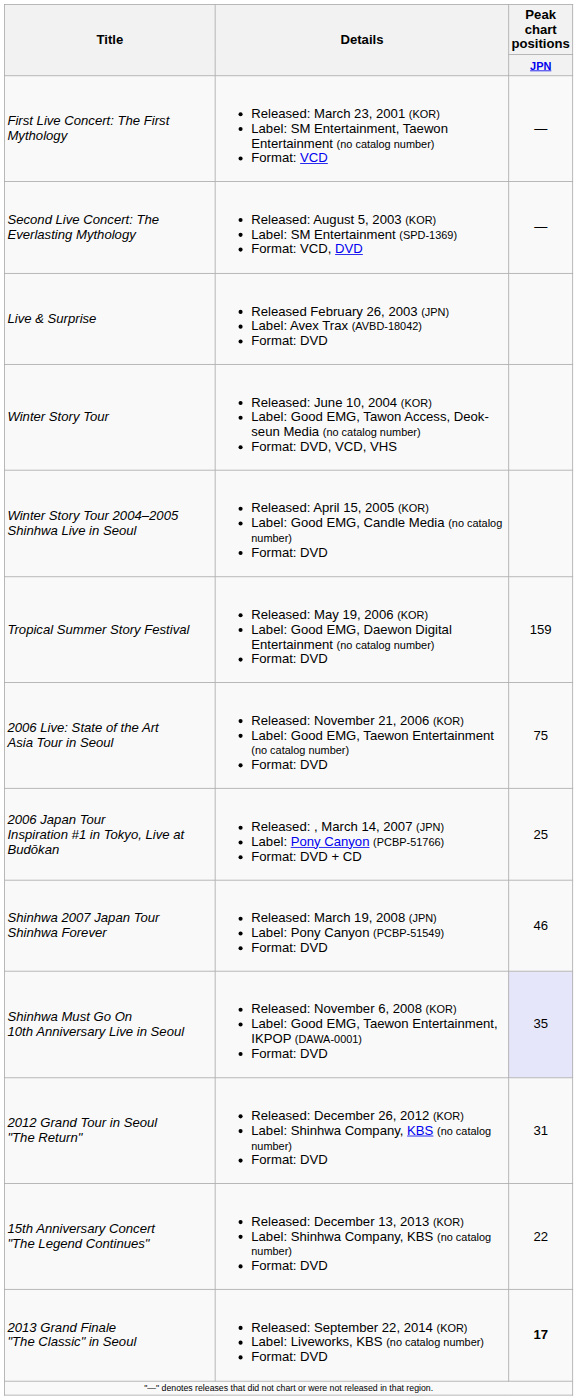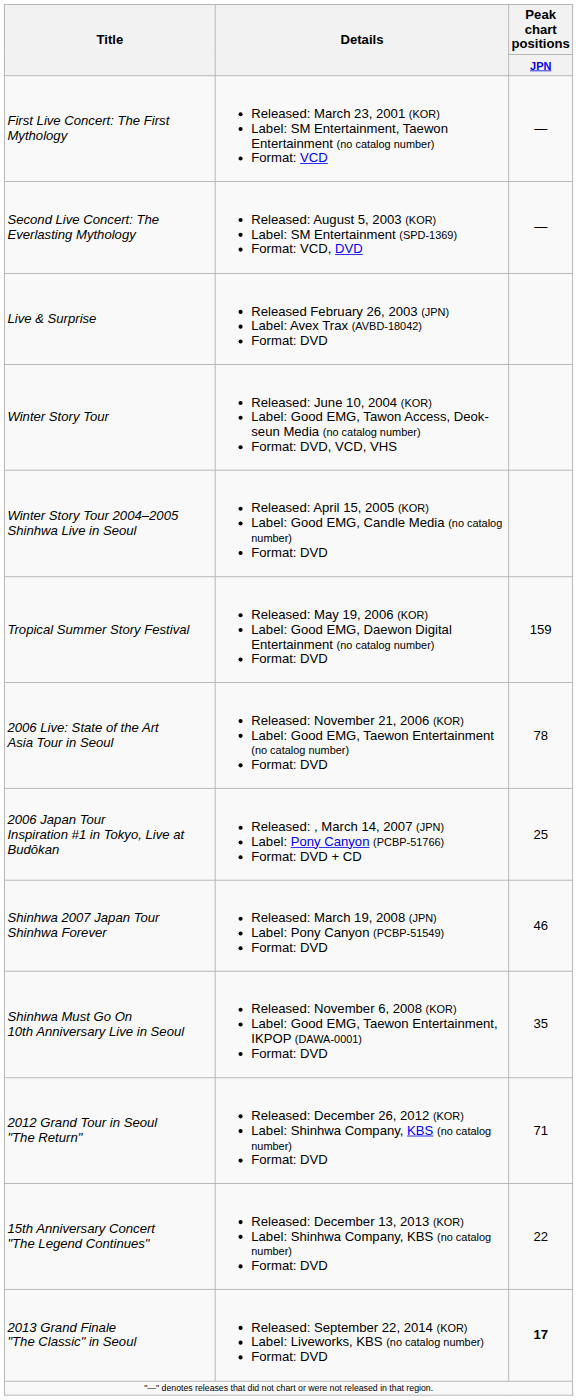2006 Live: State of the Art Asia Tour in Seoul | Peak chart positions / JPN: 75 -> 78
Shinhwa Must Go On 10th Anniversary Live in Seoul | Peak chart positions / JPN: lavender background -> no background
2012 Grand Tour in Seoul "The Return" | Peak chart positions / JPN: 31 -> 71
